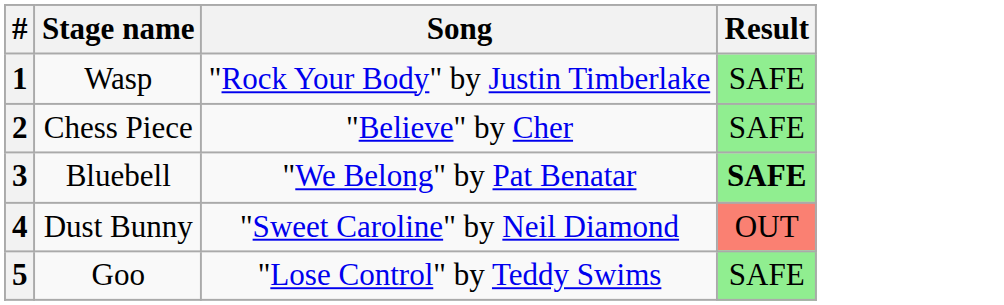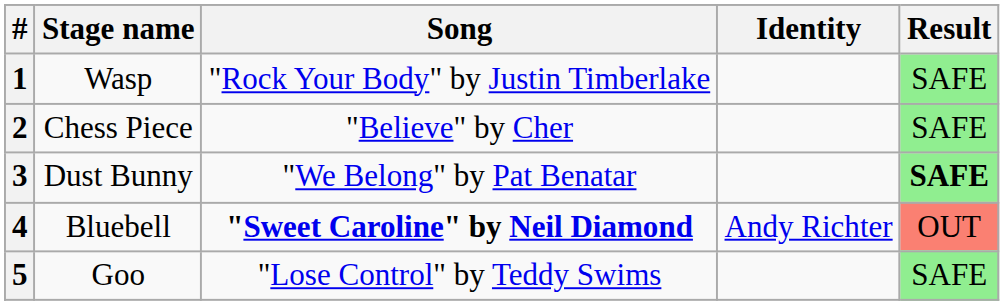+ column: Identity | Andy Richter
3 | Stage name: Bluebell -> Dust Bunny
4 | Stage name: Dust Bunny -> Bluebell
4 | Song: normal -> bold
